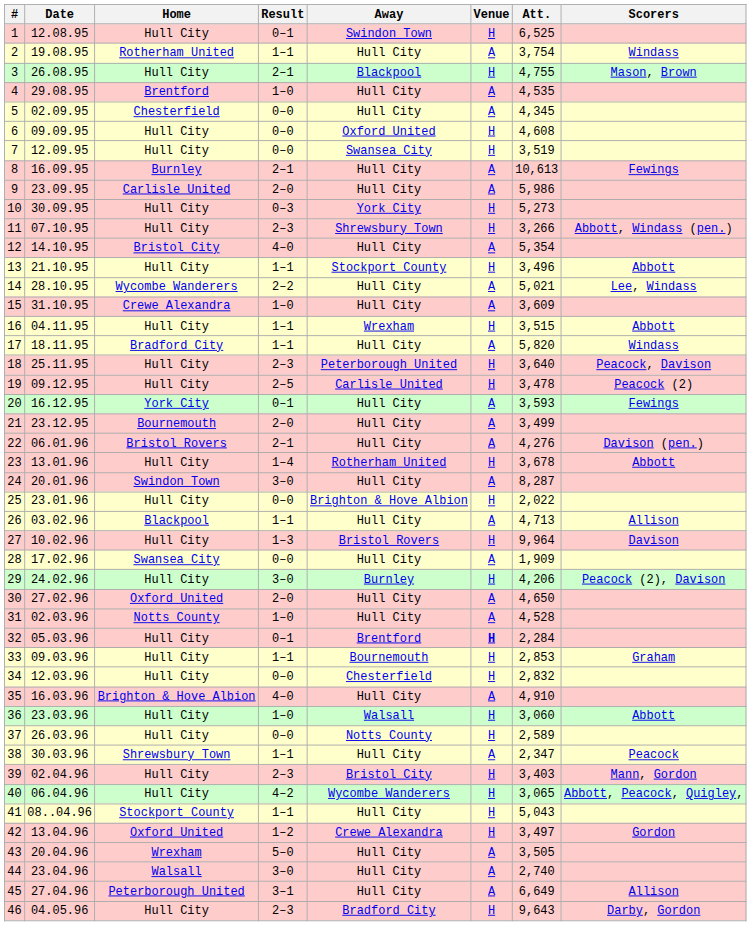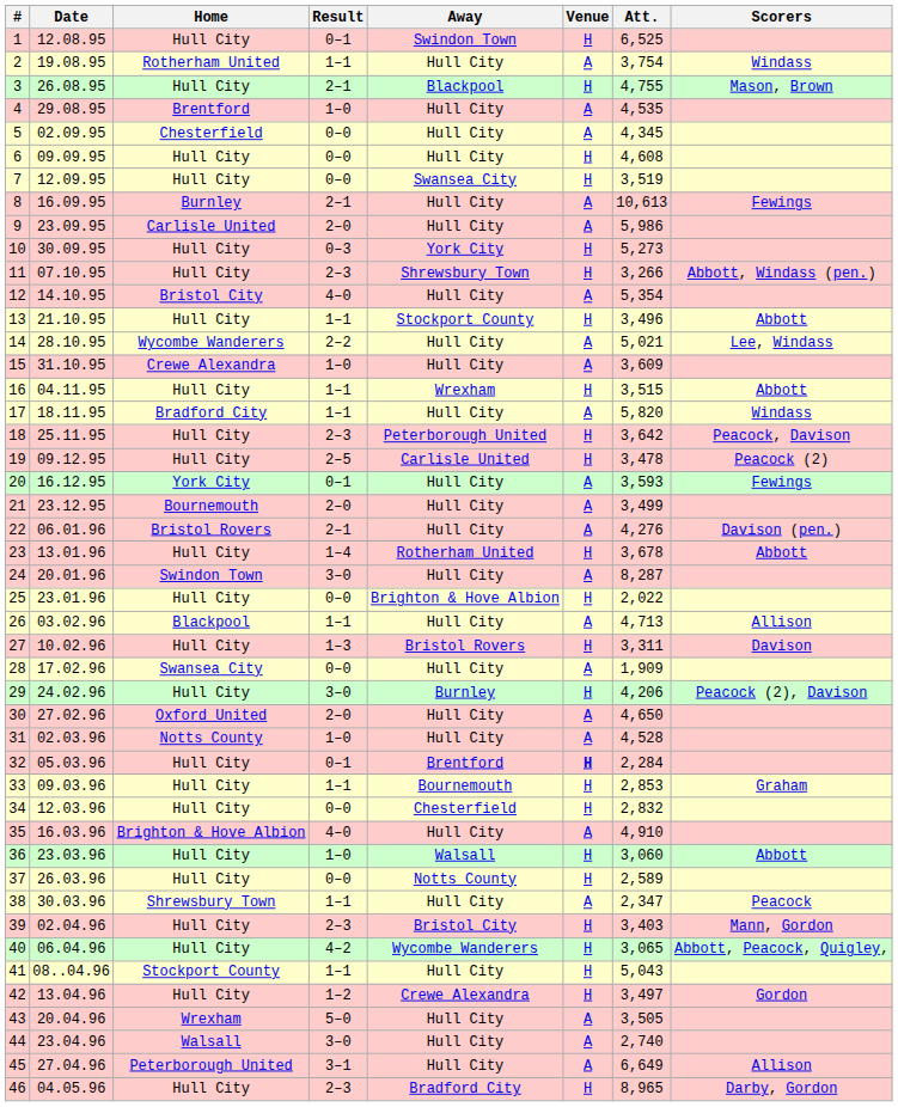6 | Away: Oxford United -> Hull City
18 | Att.: 3,640 -> 3,642
27 | Att.: 9,964 -> 3,311
42 | Home: Oxford United -> Hull City
46 | Att.: 9,643 -> 8,965
